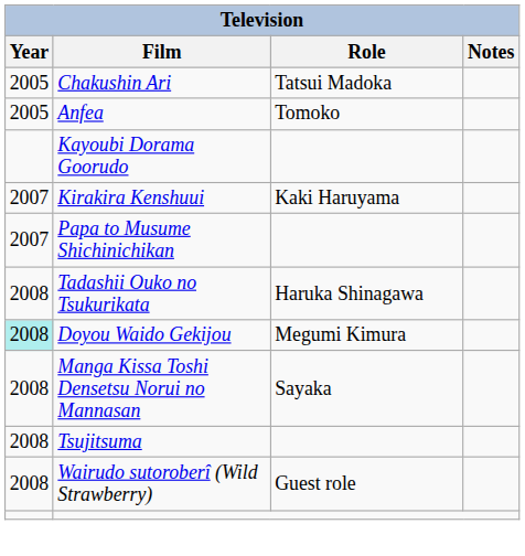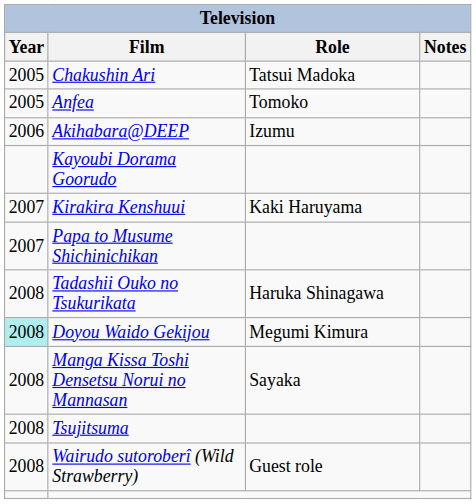+ row: 2006 | Akihabara@DEEP | Izumu
